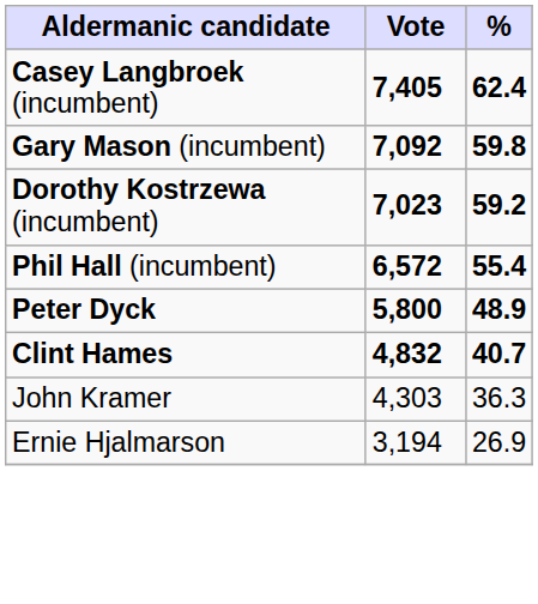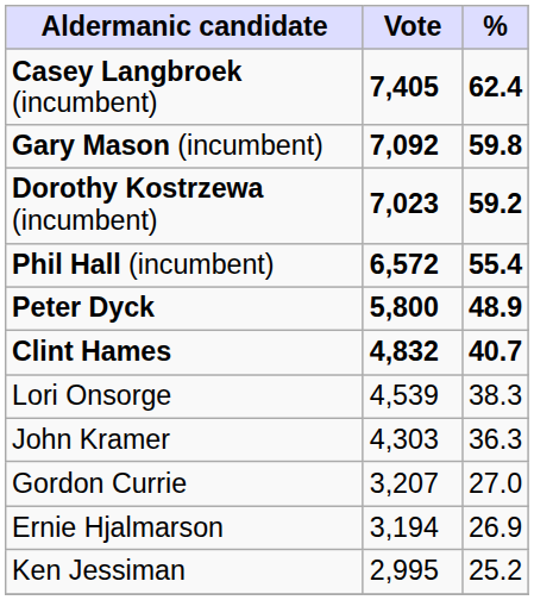+ row: Lori Onsorge | 4,539 | 38.3
+ row: Gordon Currie | 3,207 | 27.0
+ row: Ken Jessiman | 2,995 | 25.2
